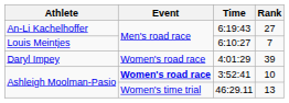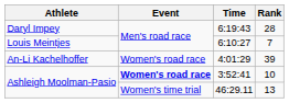6:19:43 | Athlete: An-Li Kachelhoffer -> Daryl Impey
6:19:43 | Rank: 27 -> 28
4:01:29 | Athlete: Daryl Impey -> An-Li Kachelhoffer
